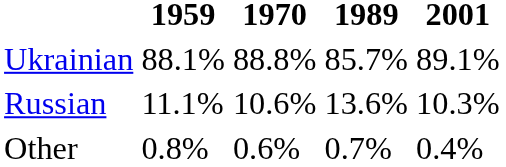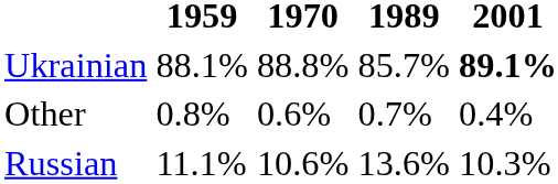Ukrainian | 2001: normal -> bold
rows swapped: Russian <-> Other
